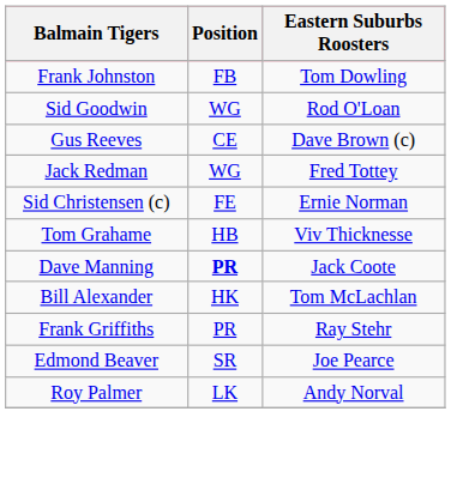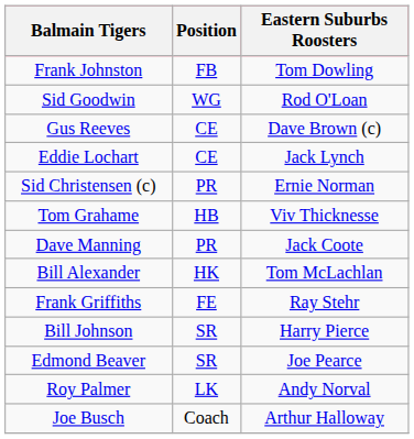+ row: Eddie Lochart | CE | Jack Lynch
- row: Jack Redman | WG | Fred Tottey
Sid Christensen (c) | Position: FE -> PR
Dave Manning | Position: bold -> normal
Frank Griffiths | Position: PR -> FE
+ row: Bill Johnson | SR | Harry Pierce
+ row: Joe Busch | Coach | Arthur Halloway
